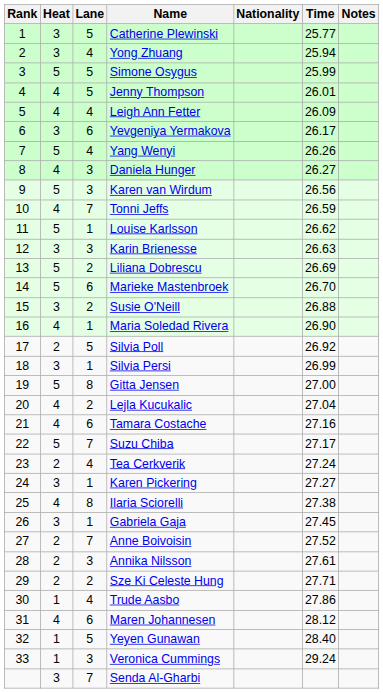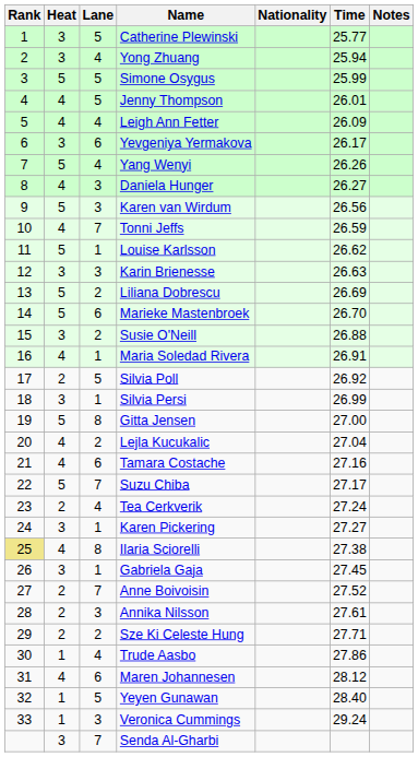Maria Soledad Rivera | Time: 26.90 -> 26.91
Ilaria Sciorelli | Rank: no background -> khaki background
